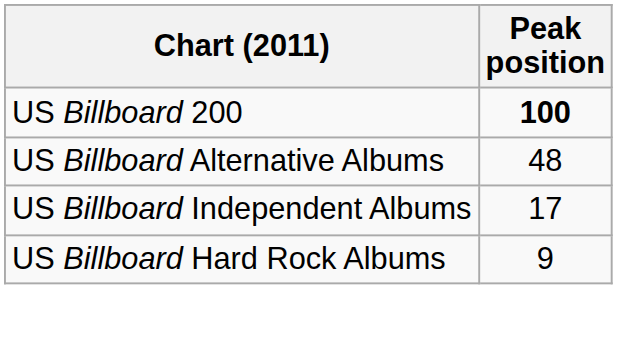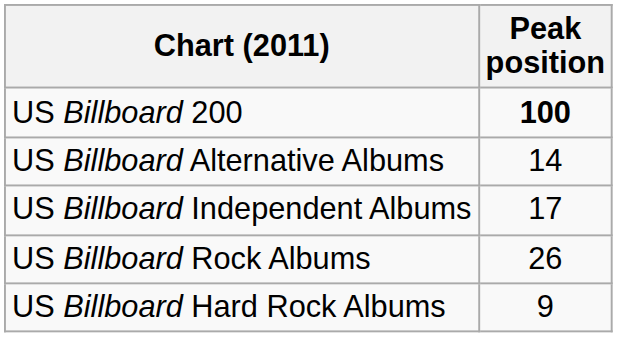US Billboard Alternative Albums | Peak position: 48 -> 14
+ row: US Billboard Rock Albums | 26
